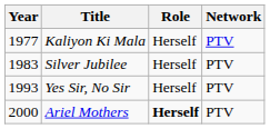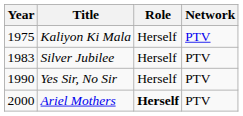Kaliyon Ki Mala | Year: 1977 -> 1975
Yes Sir, No Sir | Year: 1993 -> 1990
